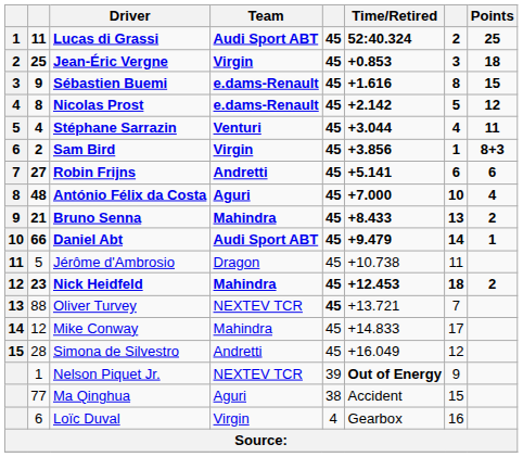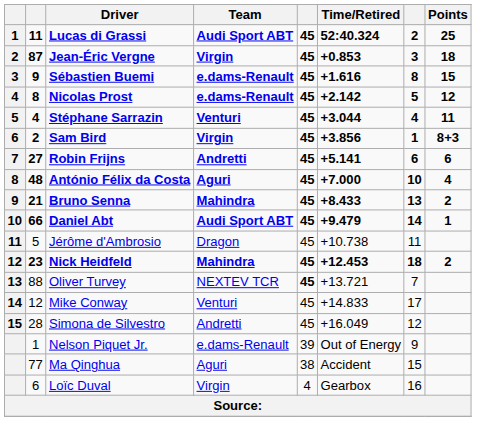Jean-Éric Vergne | column 2: 25 -> 87
Mike Conway | Team: Mahindra -> Venturi
Nelson Piquet Jr. | Team: NEXTEV TCR -> e.dams-Renault
Nelson Piquet Jr. | Time/Retired: bold -> normal
